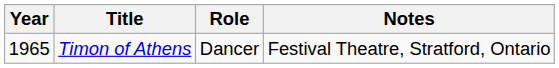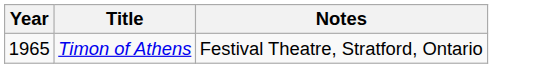- column: Role | Dancer
